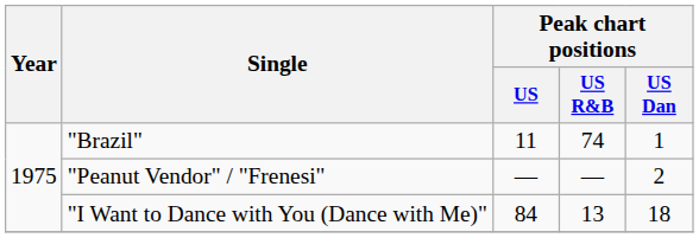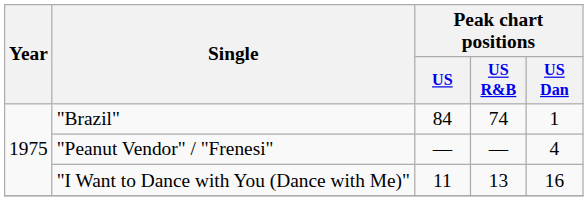"Brazil" | Peak chart positions / US: 11 -> 84
"Peanut Vendor" / "Frenesi" | Peak chart positions / US Dan: 2 -> 4
"I Want to Dance with You (Dance with Me)" | Peak chart positions / US: 84 -> 11
"I Want to Dance with You (Dance with Me)" | Peak chart positions / US Dan: 18 -> 16
